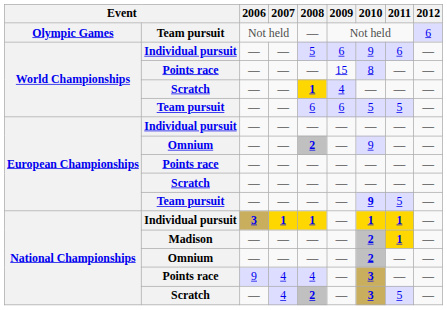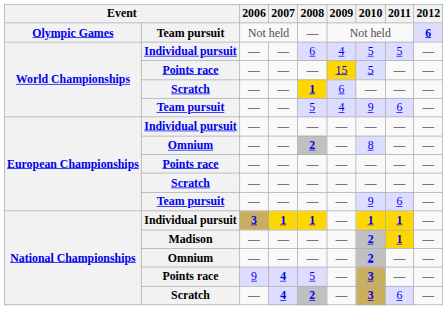Olympic Games / Team pursuit | 2012: normal -> bold
World Championships / Individual pursuit | 2008: 5 -> 6
World Championships / Individual pursuit | 2009: 6 -> 4
World Championships / Individual pursuit | 2010: 9 -> 5
World Championships / Individual pursuit | 2011: 6 -> 5
World Championships / Points race | 2009: no background -> gold background
World Championships / Points race | 2010: 8 -> 5
World Championships / Scratch | 2009: 4 -> 6
World Championships / Team pursuit | 2008: 6 -> 5
World Championships / Team pursuit | 2009: 6 -> 4
World Championships / Team pursuit | 2010: 5 -> 9
World Championships / Team pursuit | 2011: 5 -> 6
European Championships / Omnium | 2010: 9 -> 8
European Championships / Team pursuit | 2010: bold -> normal
European Championships / Team pursuit | 2011: 5 -> 6
National Championships / Points race | 2007: normal -> bold
National Championships / Points race | 2008: 4 -> 5
National Championships / Scratch | 2007: normal -> bold
National Championships / Scratch | 2011: 5 -> 6
